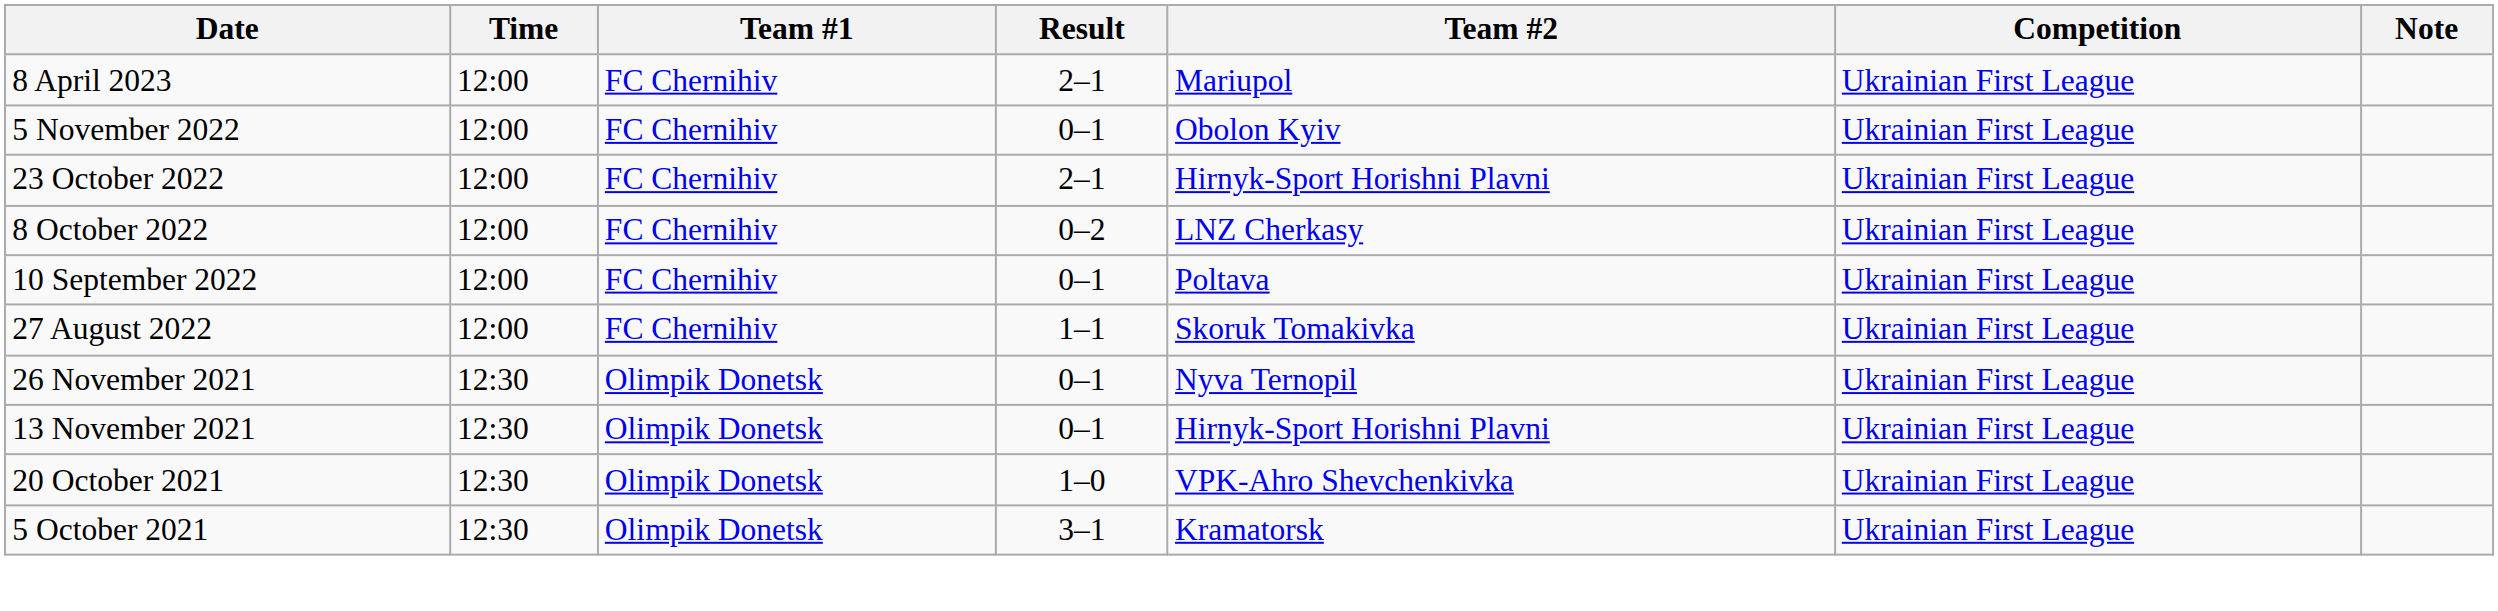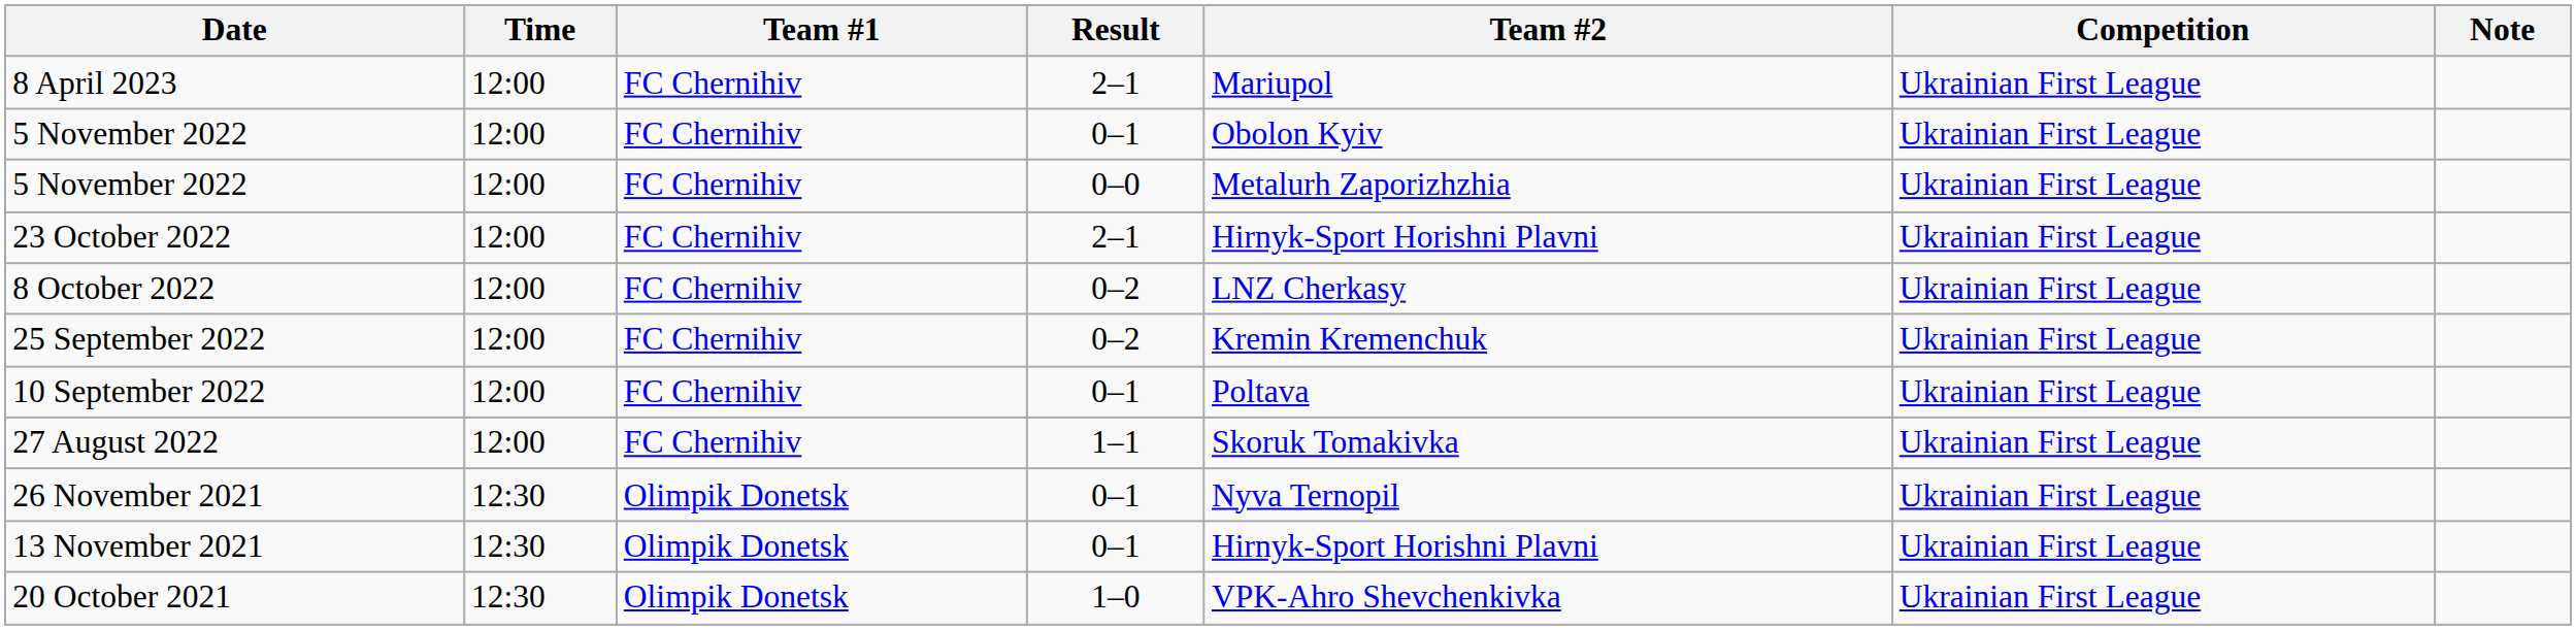+ row: 5 November 2022 | 12:00 | FC Chernihiv | 0–0 | Metalurh Zaporizhzhia | Ukrainian First League
+ row: 25 September 2022 | 12:00 | FC Chernihiv | 0–2 | Kremin Kremenchuk | Ukrainian First League
- row: 5 October 2021 | 12:30 | Olimpik Donetsk | 3–1 | Kramatorsk | Ukrainian First League
